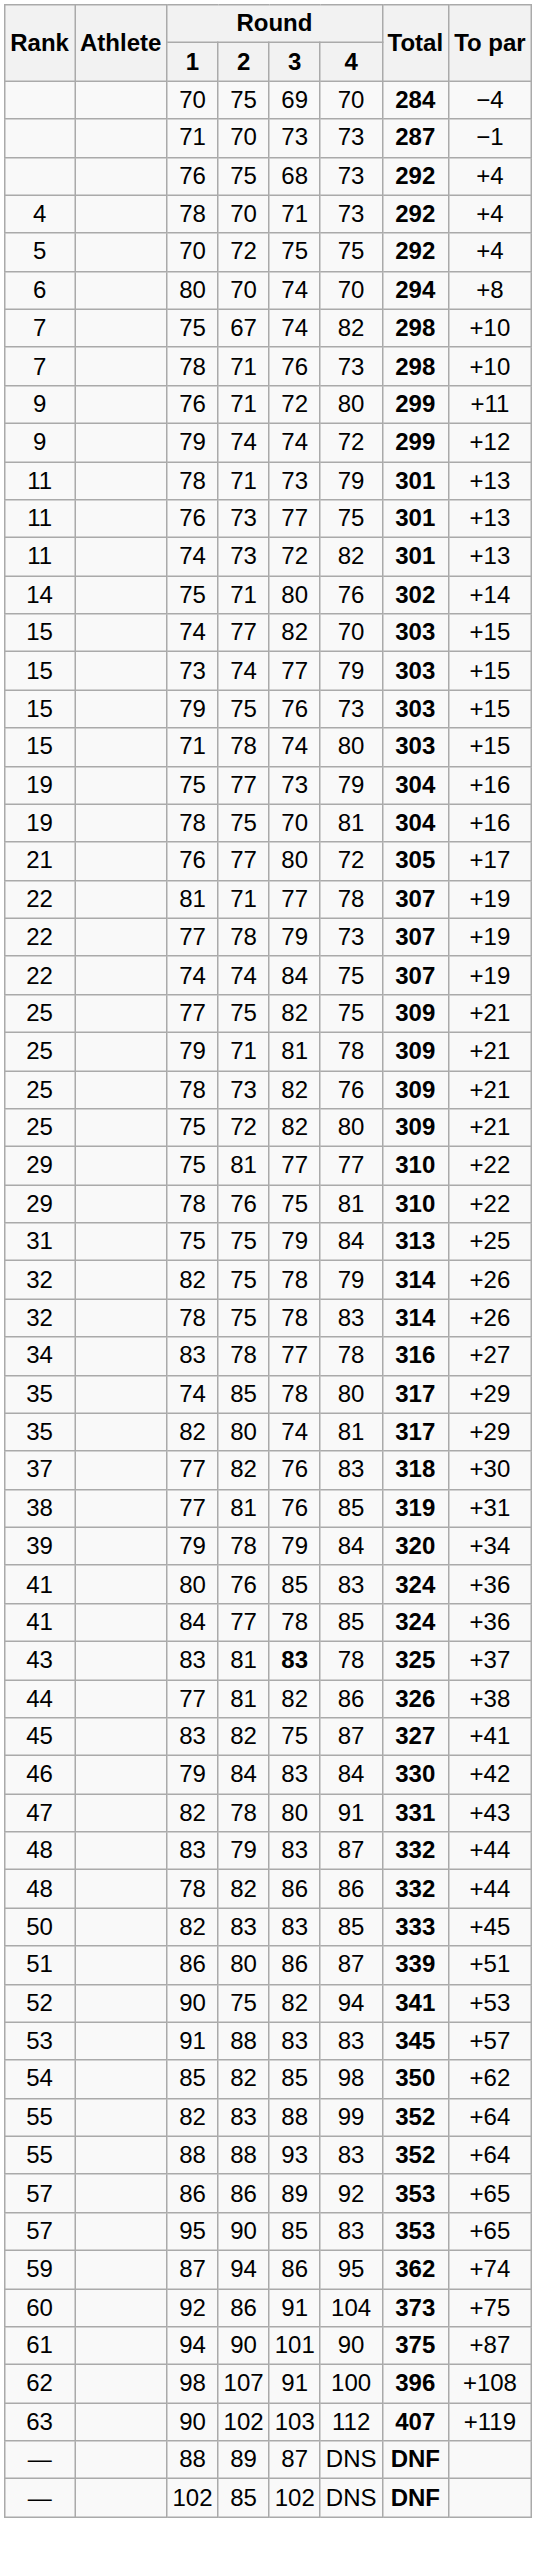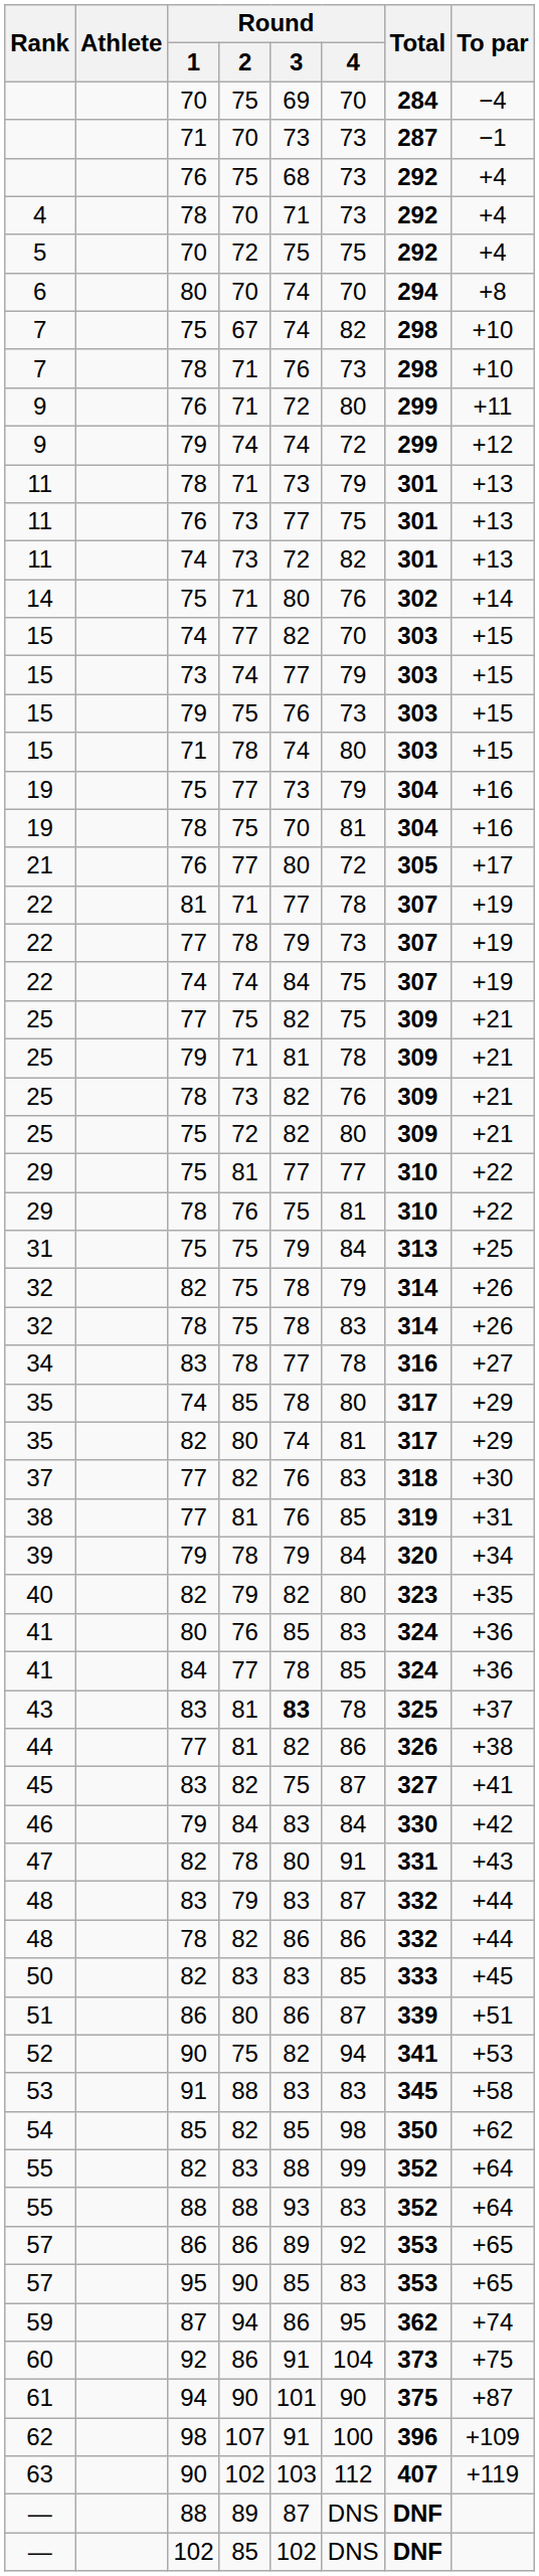+ row: 40 | 82 | 79 | 82 | 80 | 323 | +35
53 | To par: +57 -> +58
62 | To par: +108 -> +109
